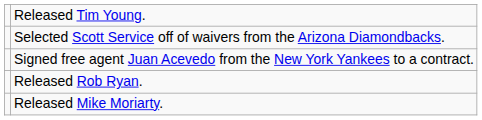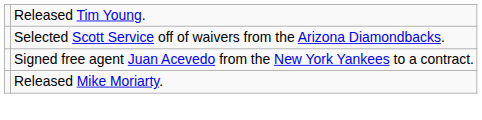- row: Released Rob Ryan.
